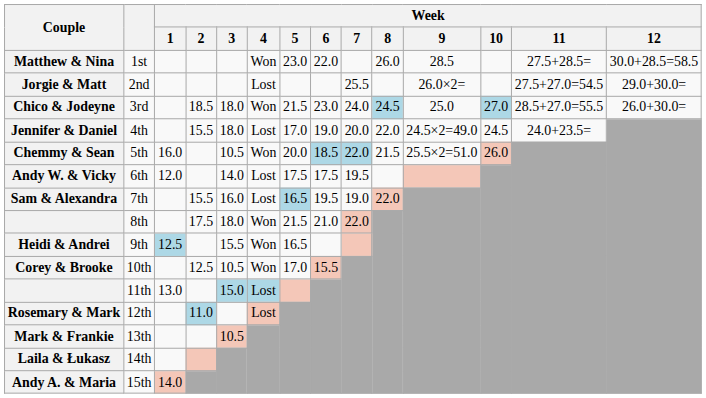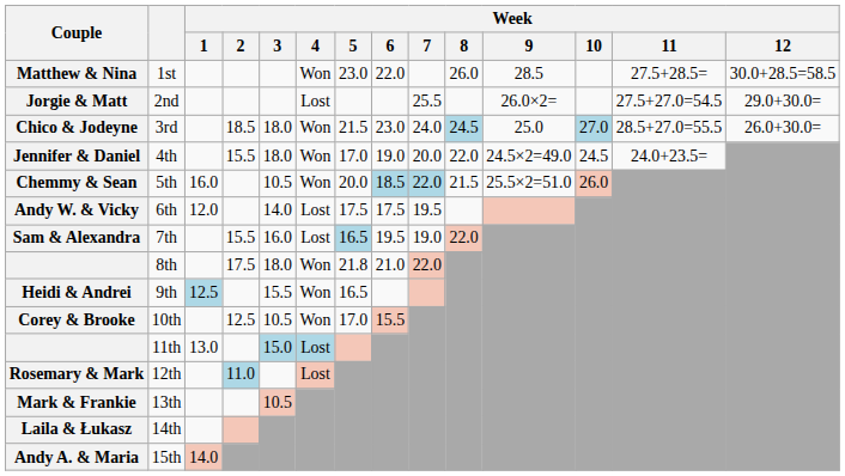4th | Week / 4: Lost -> Won
8th | Week / 5: 21.5 -> 21.8
